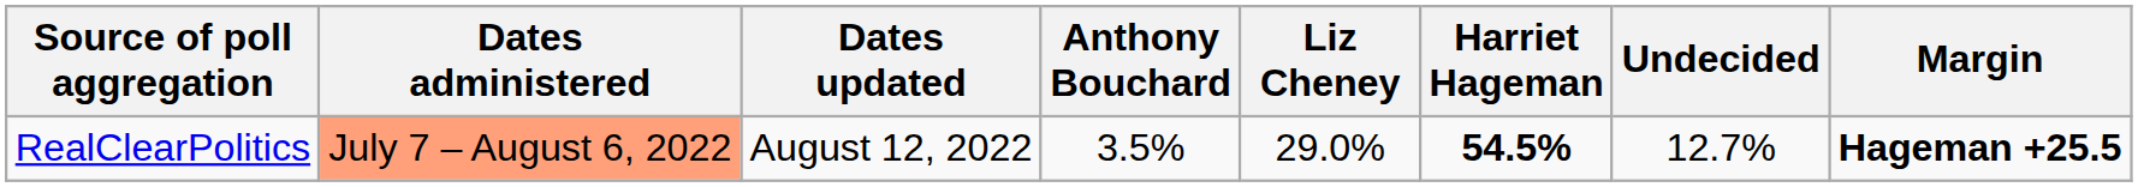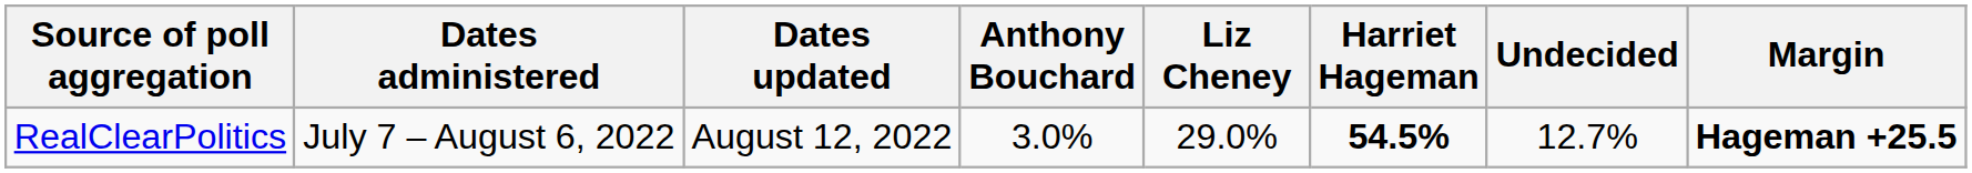RealClearPolitics | Dates administered: lightsalmon background -> no background
RealClearPolitics | Anthony Bouchard: 3.5% -> 3.0%
